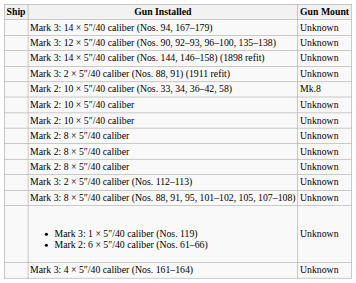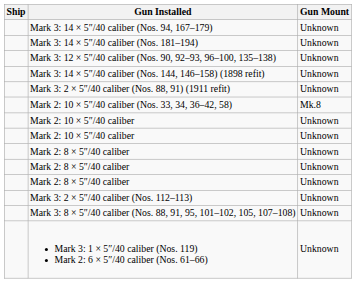+ row: Mark 3: 14 × 5″/40 caliber (Nos. 181–194) | Unknown
- row: Mark 3: 4 × 5″/40 caliber (Nos. 161–164) | Unknown
